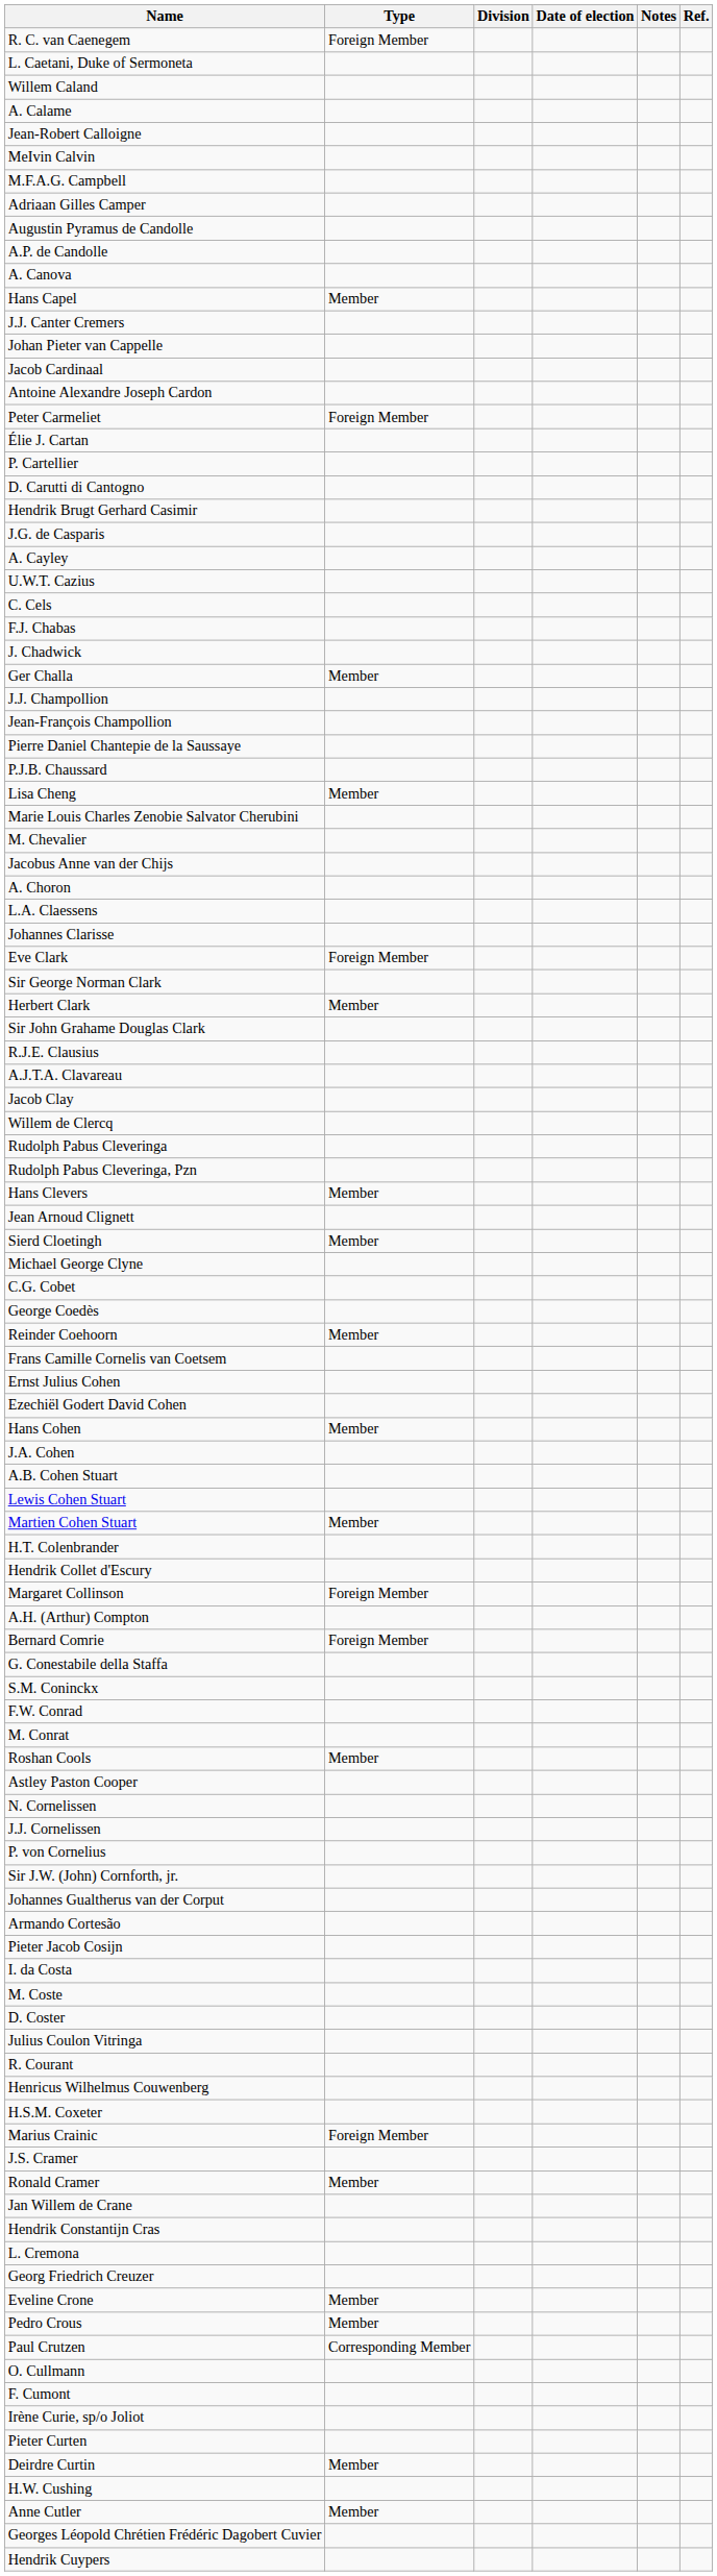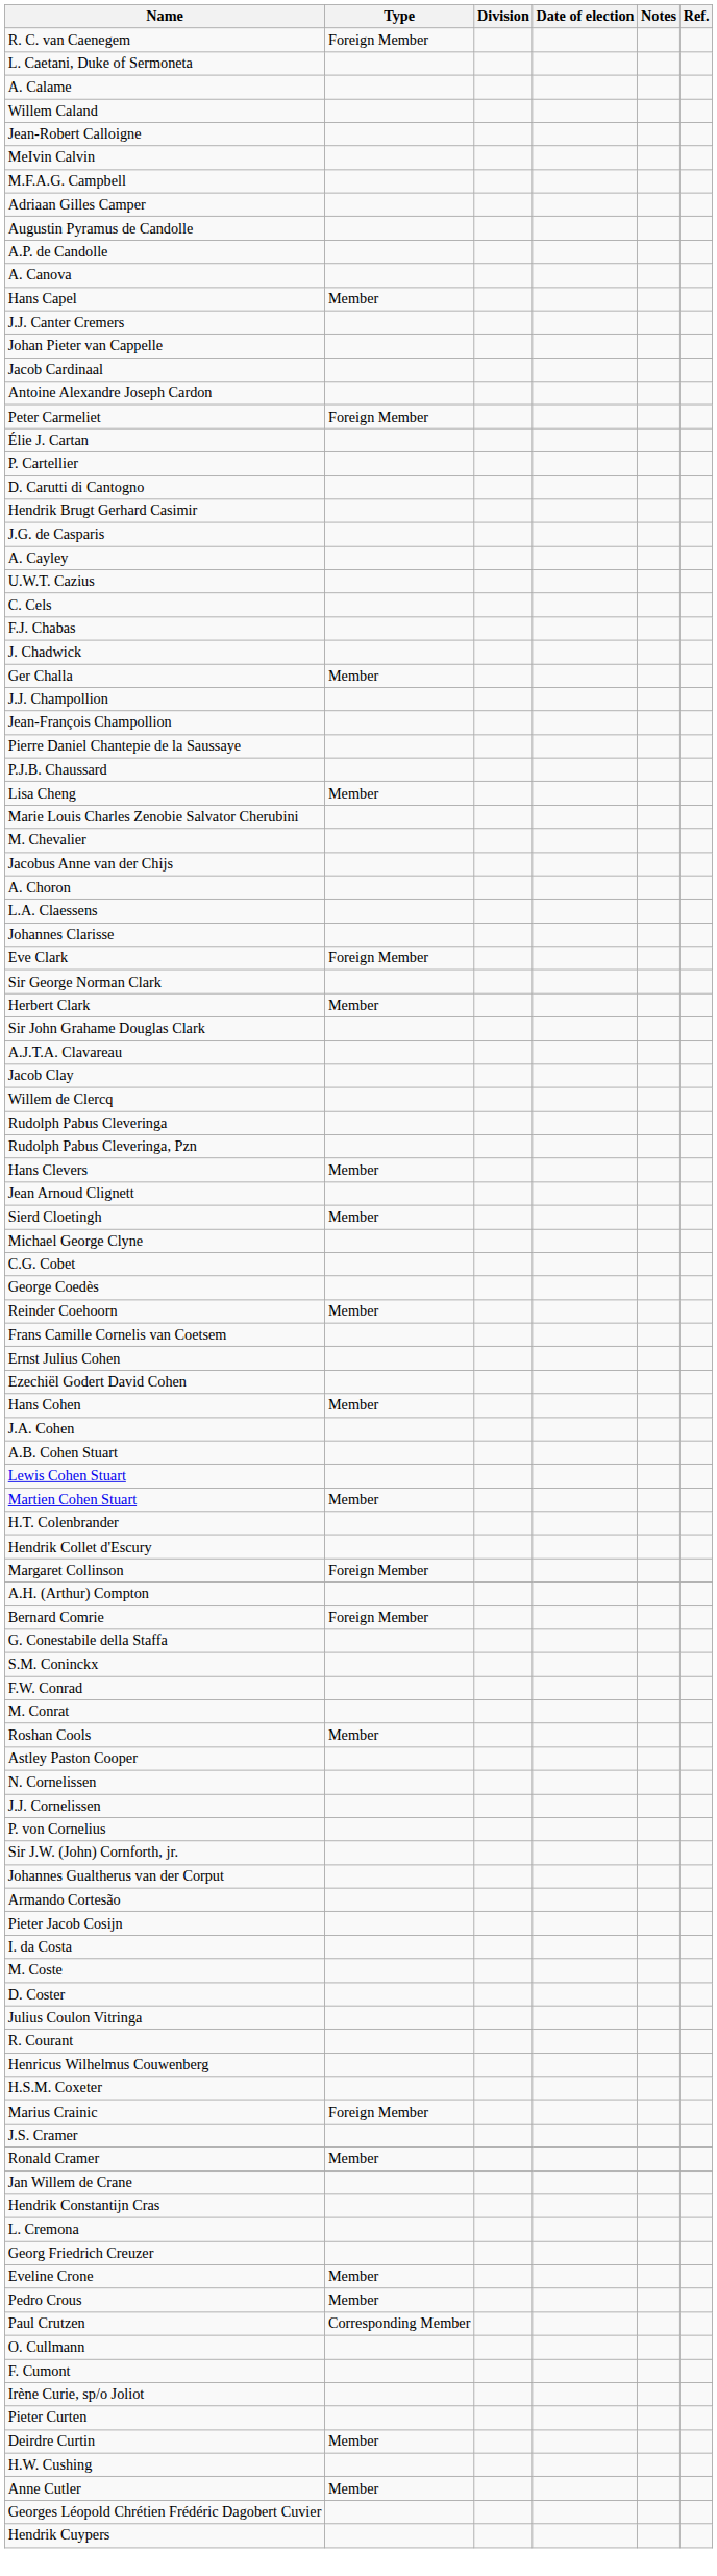rows swapped: A. Calame <-> Willem Caland
- row: R.J.E. Clausius
